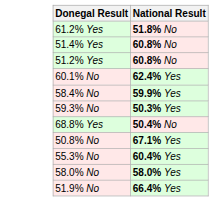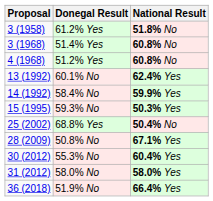+ column: Proposal | 3 (1958) | 3 (1968) | 4 (1968) | 13 (1992) | 14 (1992) | 15 (1995) | 25 (2002) | 28 (2009) | 30 (2012) | 31 (2012) | 36 (2018)
